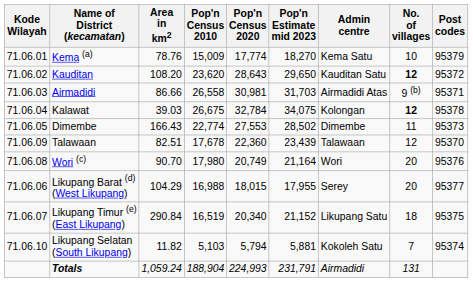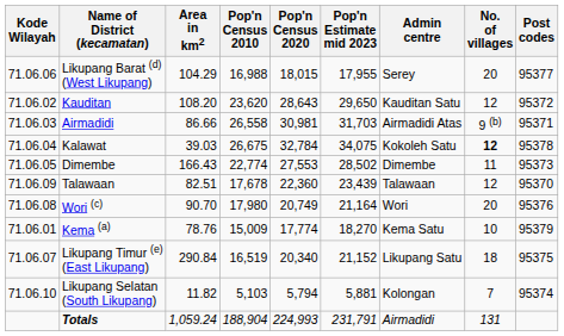rows swapped: Kema (a) <-> Likupang Barat (d) (West Likupang)
Kauditan | No. of villages: bold -> normal
Kalawat | Admin centre: Kolongan -> Kokoleh Satu
Likupang Selatan (South Likupang) | Admin centre: Kokoleh Satu -> Kolongan
